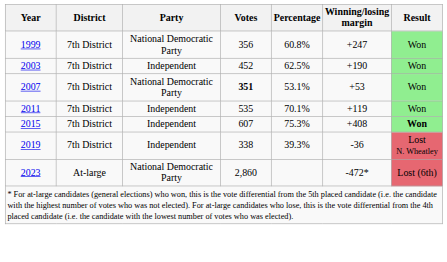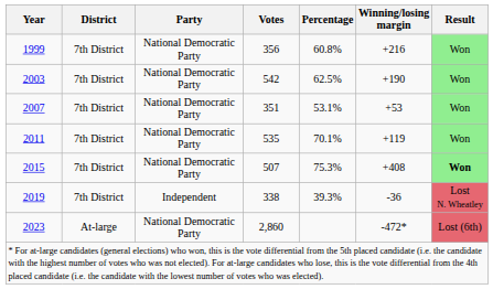1999 | Winning/losing margin: +247 -> +216
2003 | Party: Independent -> National Democratic Party
2003 | Votes: 452 -> 542
2007 | Votes: bold -> normal
2011 | Party: Independent -> National Democratic Party
2015 | Party: Independent -> National Democratic Party
2015 | Votes: 607 -> 507
